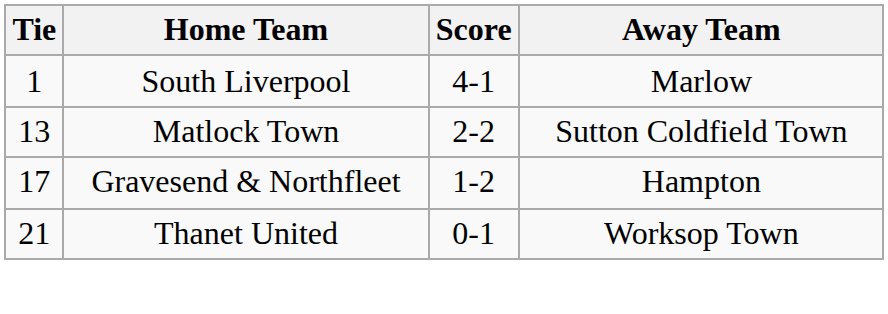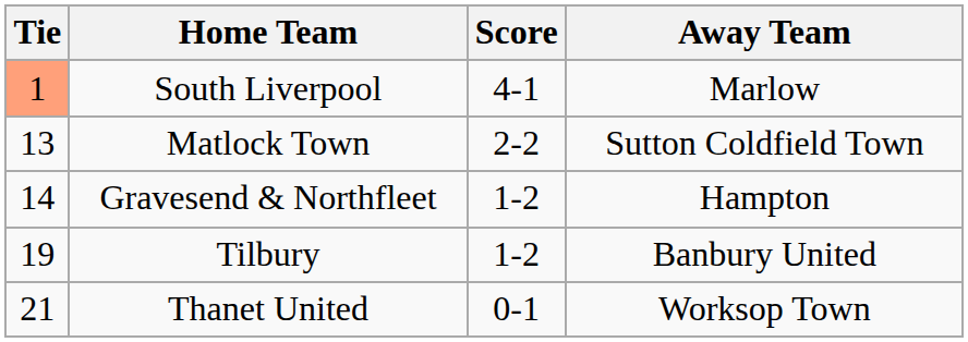South Liverpool | Tie: no background -> lightsalmon background
Gravesend & Northfleet | Tie: 17 -> 14
+ row: 19 | Tilbury | 1-2 | Banbury United
